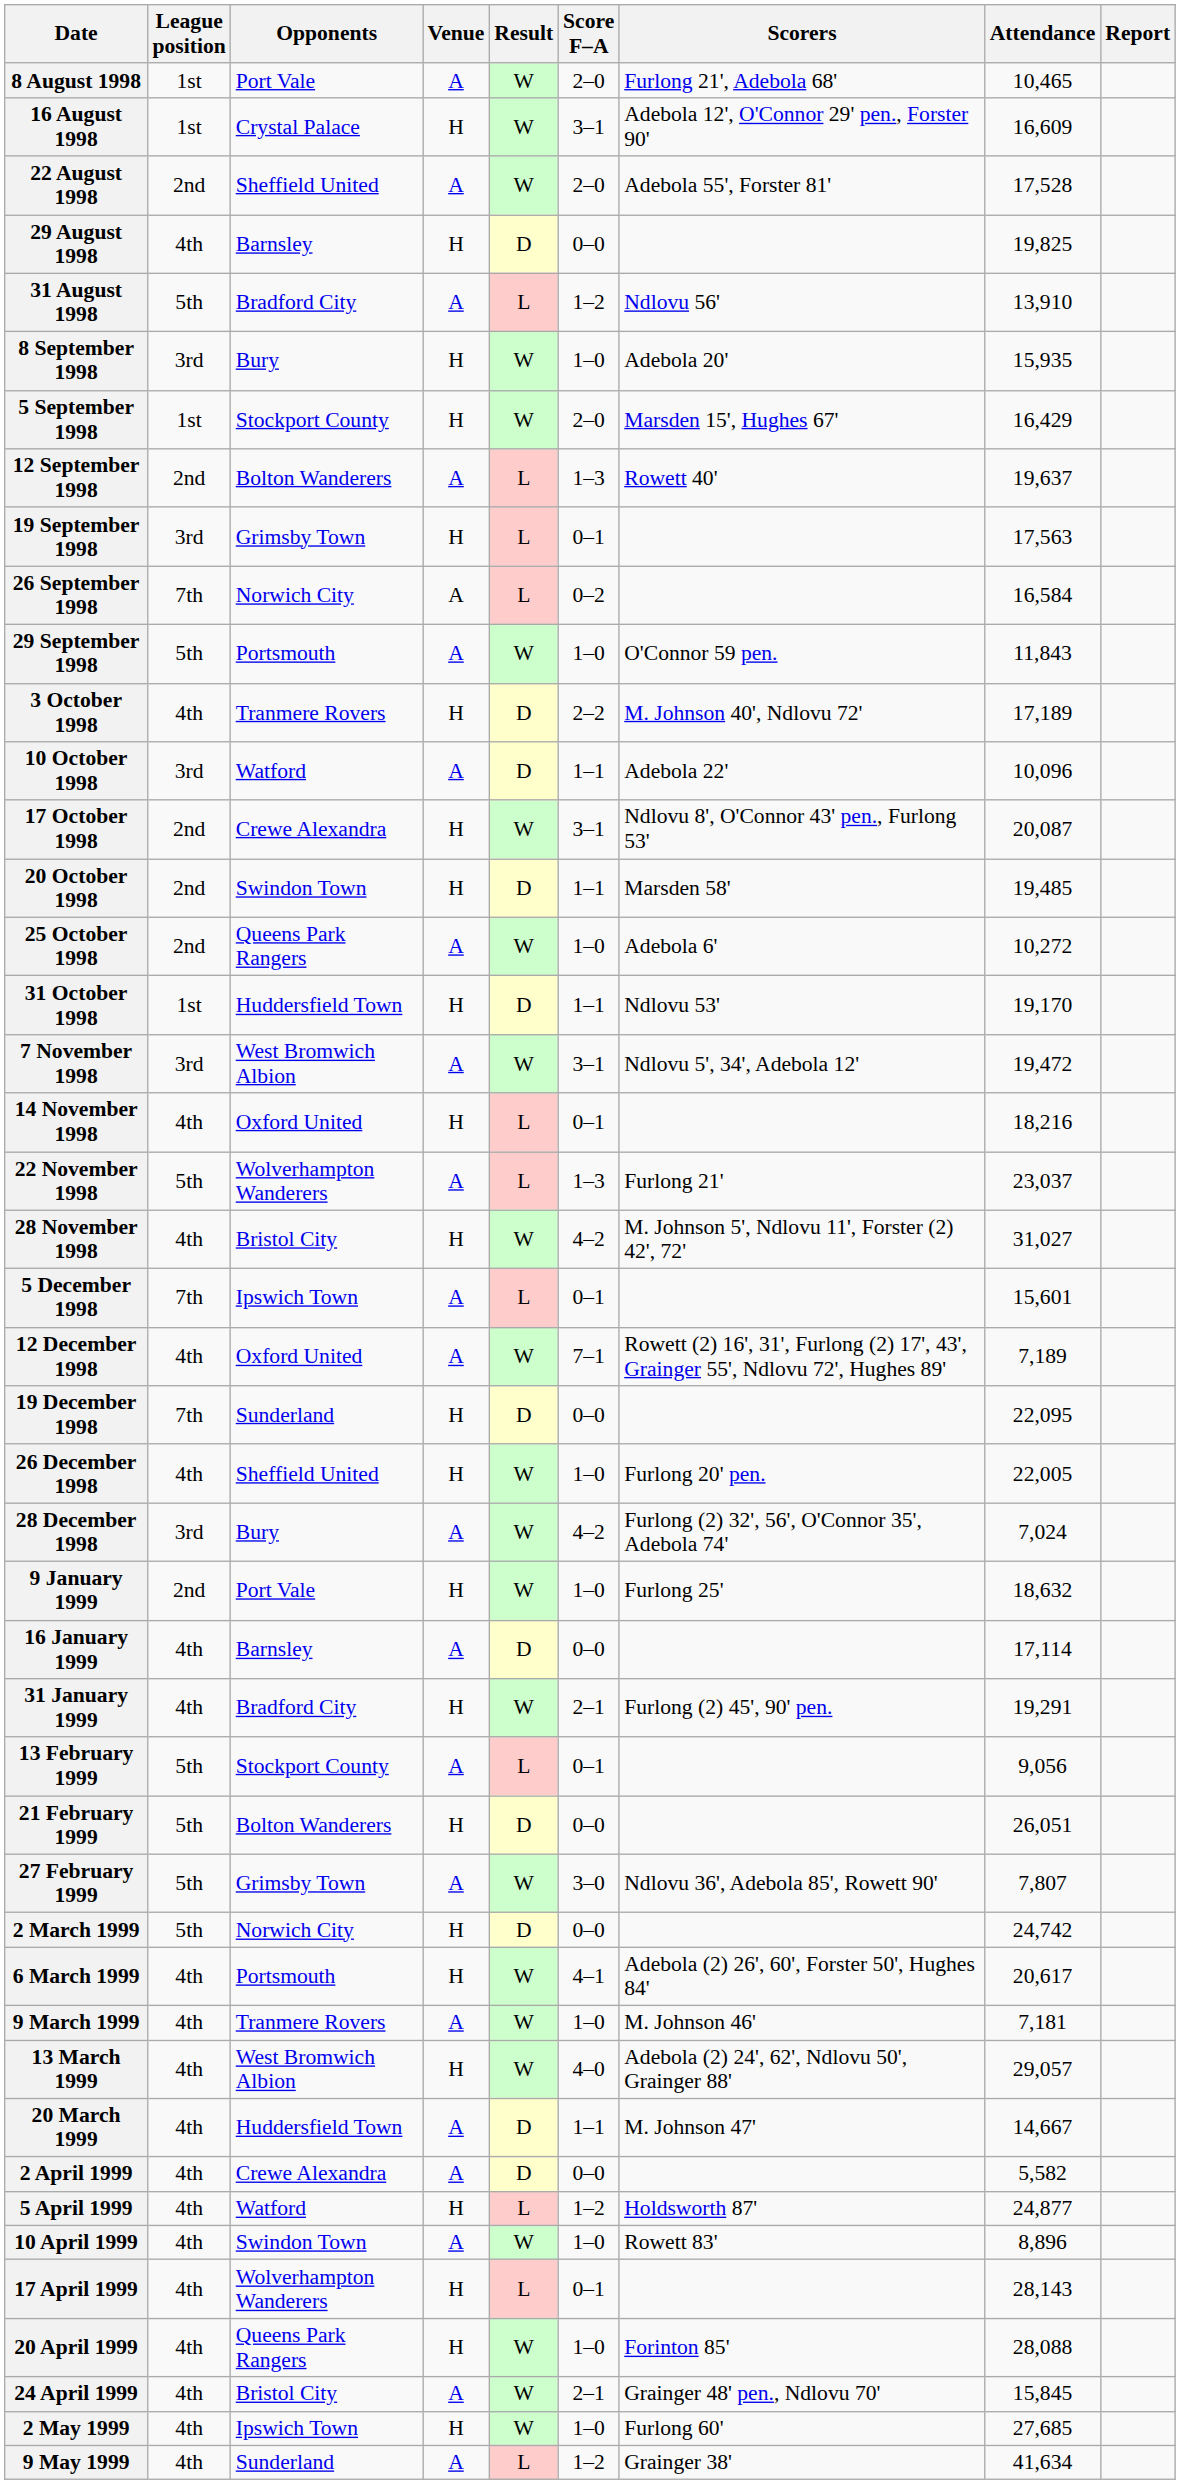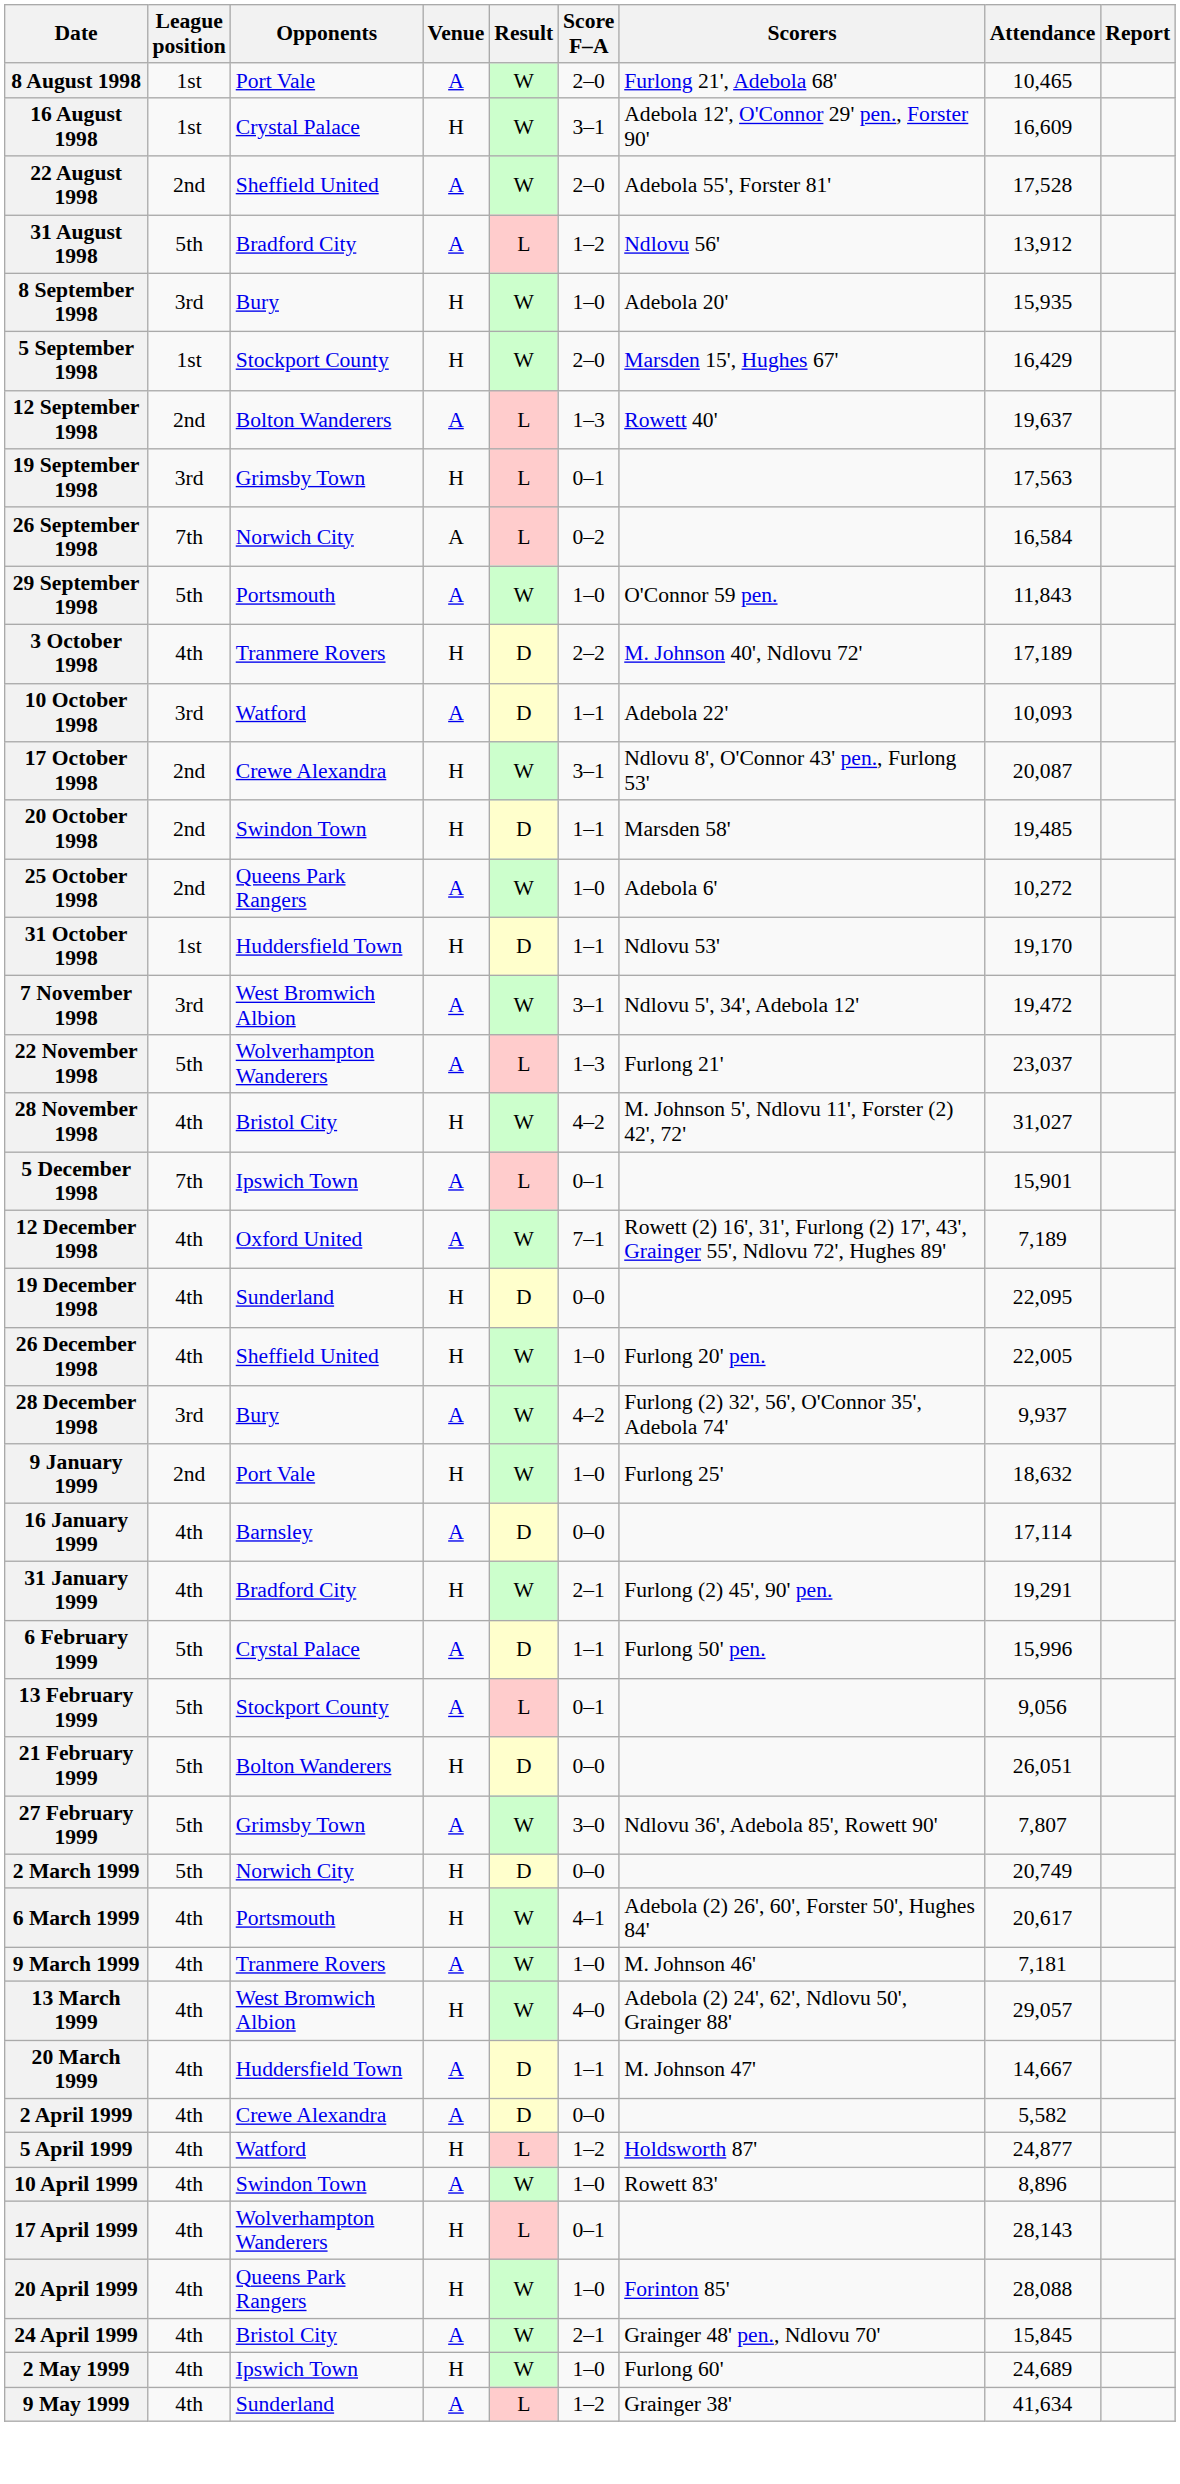- row: 29 August 1998 | 4th | Barnsley | H | D | 0–0 | 19,825
31 August 1998 | Attendance: 13,910 -> 13,912
10 October 1998 | Attendance: 10,096 -> 10,093
- row: 14 November 1998 | 4th | Oxford United | H | L | 0–1 | 18,216
5 December 1998 | Attendance: 15,601 -> 15,901
19 December 1998 | League position: 7th -> 4th
28 December 1998 | Attendance: 7,024 -> 9,937
+ row: 6 February 1999 | 5th | Crystal Palace | A | D | 1–1 | Furlong 50' pen. | 15,996
2 March 1999 | Attendance: 24,742 -> 20,749
2 May 1999 | Attendance: 27,685 -> 24,689
